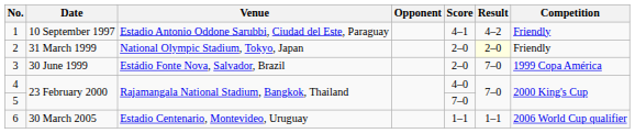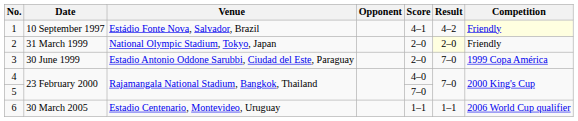1 | Venue: Estadio Antonio Oddone Sarubbi, Ciudad del Este, Paraguay -> Estádio Fonte Nova, Salvador, Brazil
1 | Competition: no background -> lightyellow background
3 | Venue: Estádio Fonte Nova, Salvador, Brazil -> Estadio Antonio Oddone Sarubbi, Ciudad del Este, Paraguay
